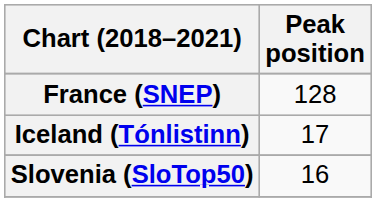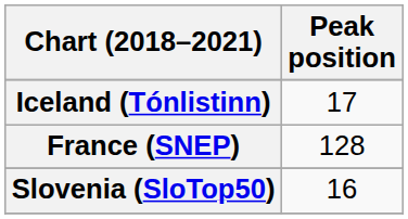rows swapped: France (SNEP) <-> Iceland (Tónlistinn)
